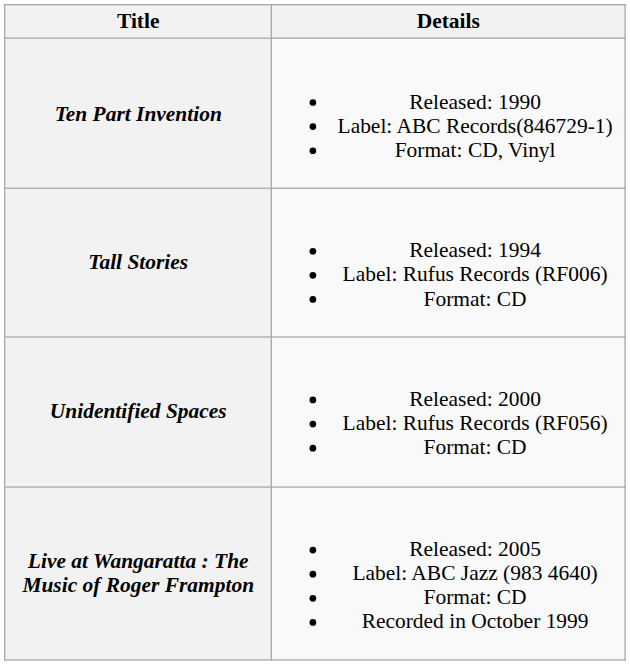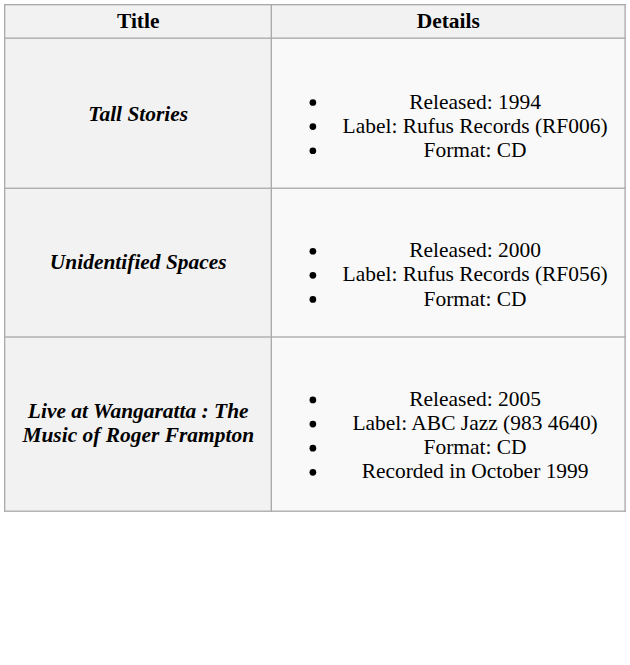- row: Ten Part Invention | Released: 1990 Label: ABC Records(846729-1) Format: CD, Vinyl
